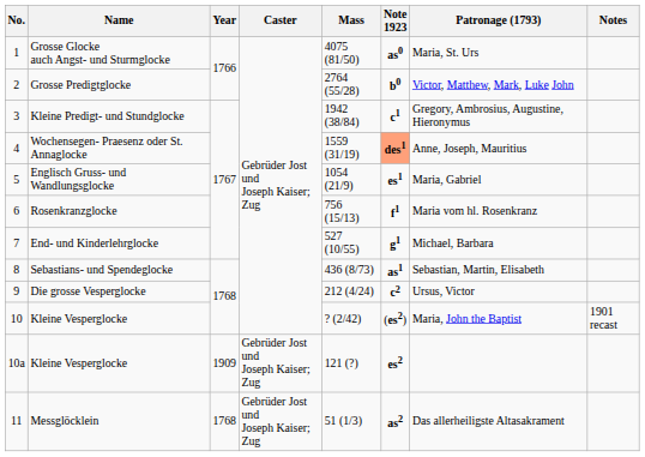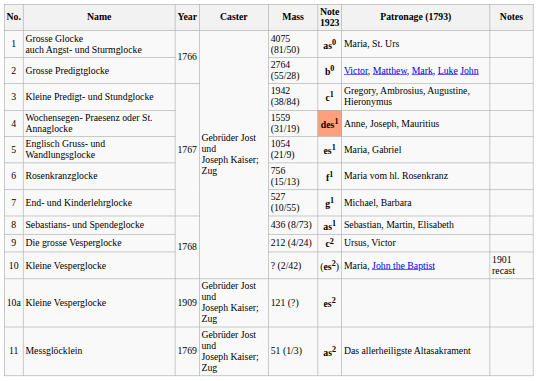Messglöcklein | Year: 1768 -> 1769
